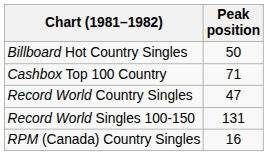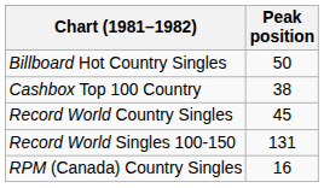Cashbox Top 100 Country | Peak position: 71 -> 38
Record World Country Singles | Peak position: 47 -> 45
